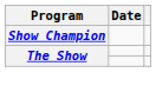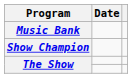+ row: Music Bank
